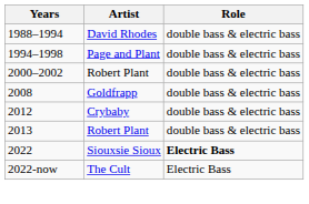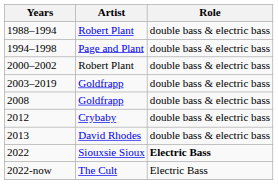1988–1994 | Artist: David Rhodes -> Robert Plant
+ row: 2003–2019 | Goldfrapp | double bass & electric bass
2013 | Artist: Robert Plant -> David Rhodes
